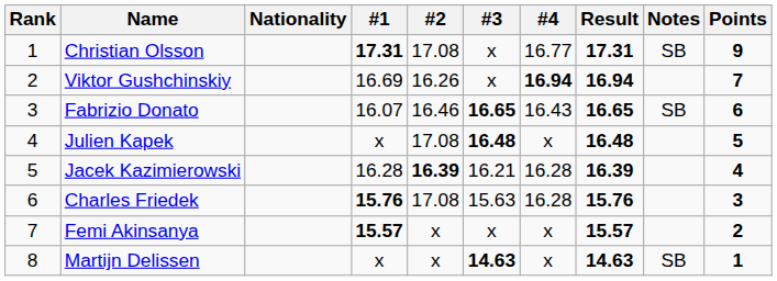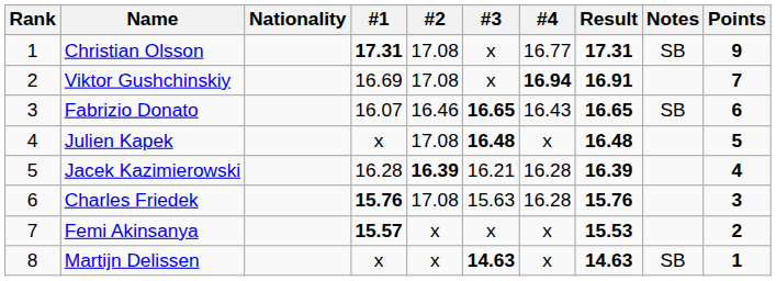Viktor Gushchinskiy | #2: 16.26 -> 17.08
Viktor Gushchinskiy | Result: 16.94 -> 16.91
Femi Akinsanya | Result: 15.57 -> 15.53
